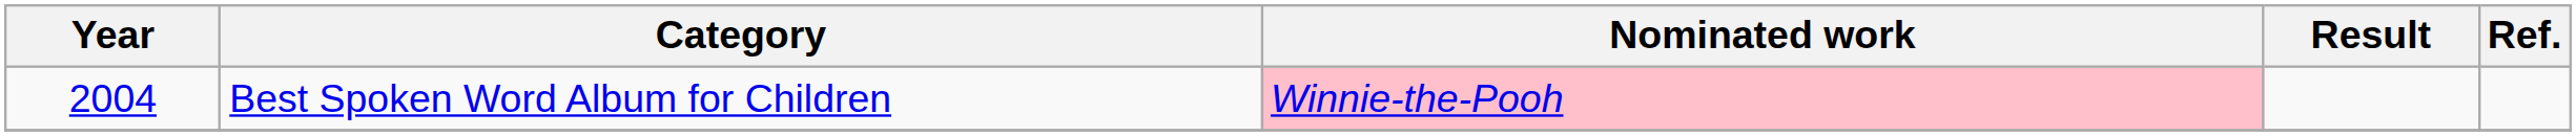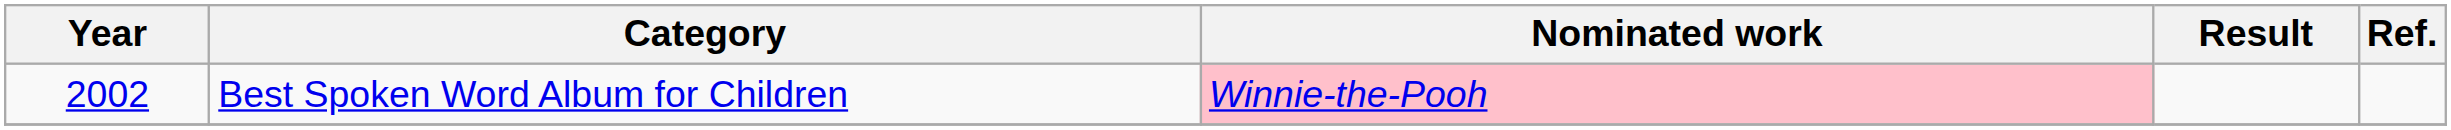Best Spoken Word Album for Children | Year: 2004 -> 2002
